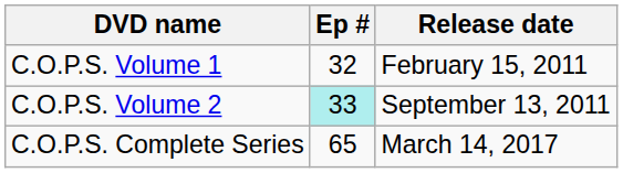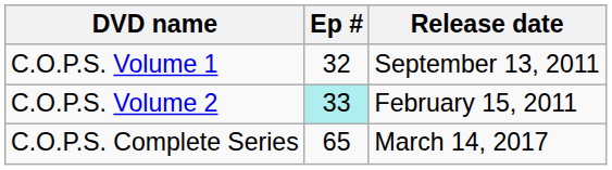C.O.P.S. Volume 1 | Release date: February 15, 2011 -> September 13, 2011
C.O.P.S. Volume 2 | Release date: September 13, 2011 -> February 15, 2011
